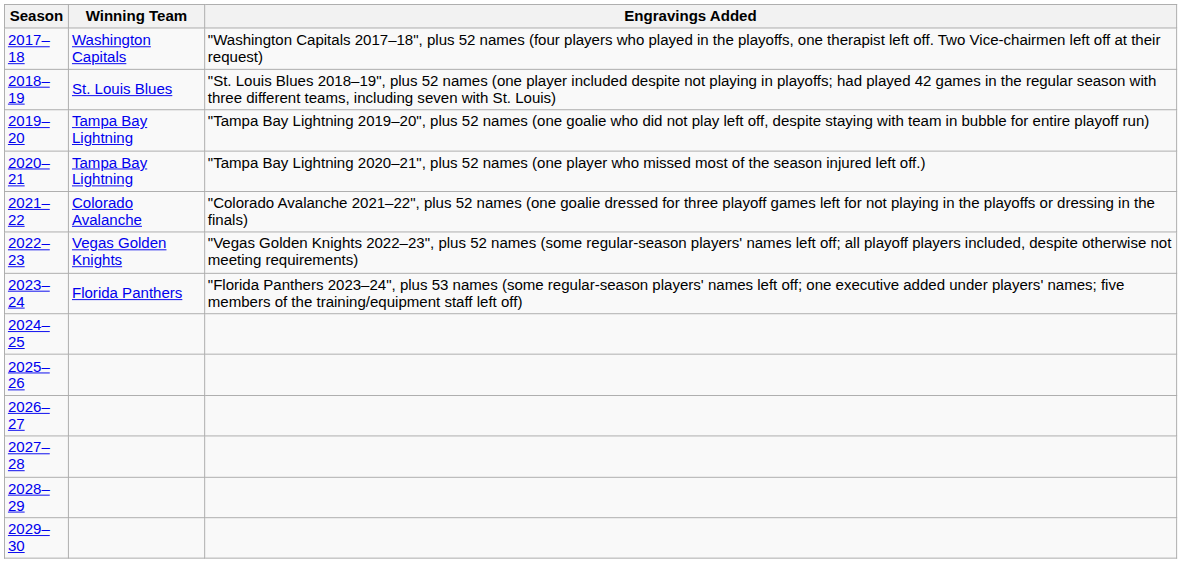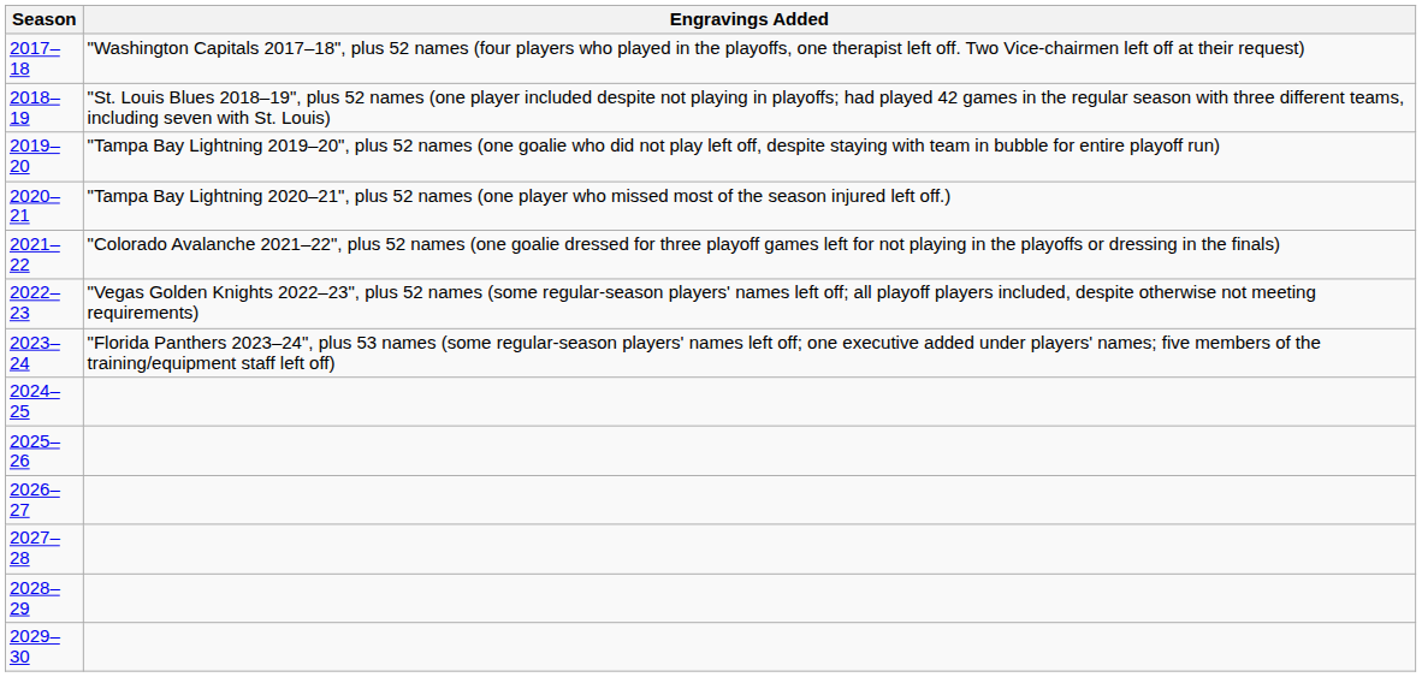- column: Winning Team | Washington Capitals | St. Louis Blues | Tampa Bay Lightning | Tampa Bay Lightning | Colorado Avalanche | Vegas Golden Knights | Florida Panthers
